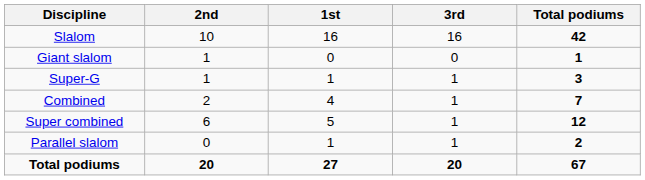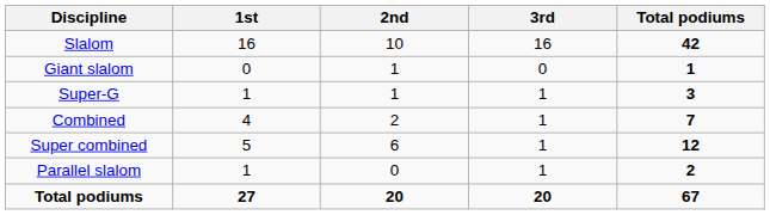columns swapped: 1st <-> 2nd
